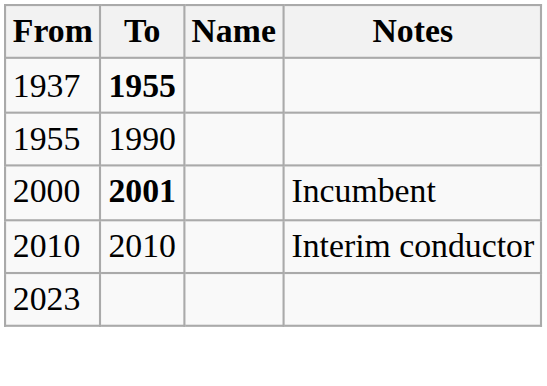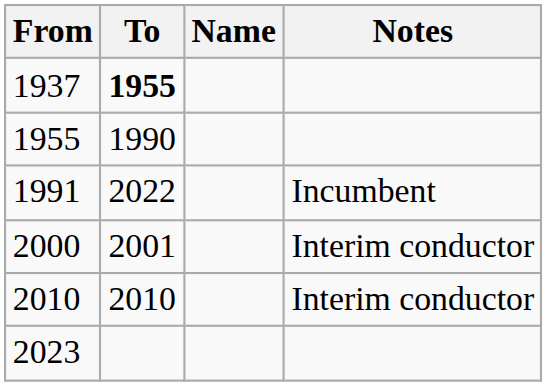+ row: 1991 | 2022 | Incumbent
2000 | To: bold -> normal
2000 | Notes: Incumbent -> Interim conductor
